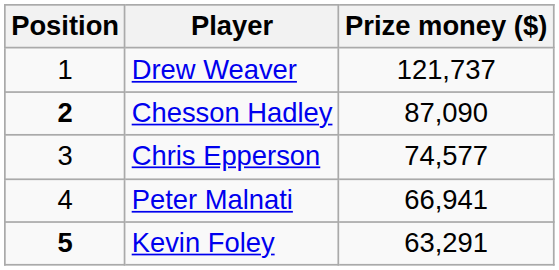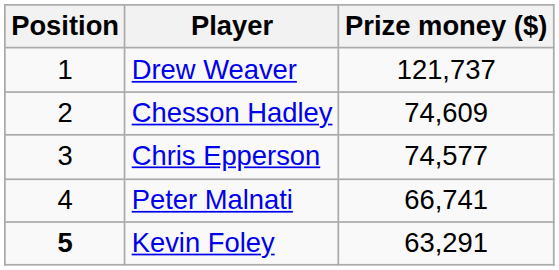Chesson Hadley | Position: bold -> normal
Chesson Hadley | Prize money ($): 87,090 -> 74,609
Peter Malnati | Prize money ($): 66,941 -> 66,741
